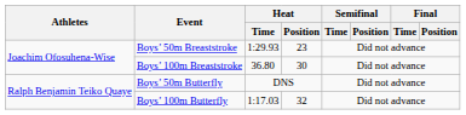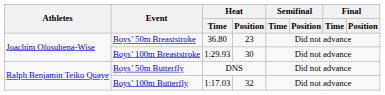Boys’ 50m Breaststroke | Heat / Time: 1:29.93 -> 36.80
Boys’ 100m Breaststroke | Heat / Time: 36.80 -> 1:29.93
